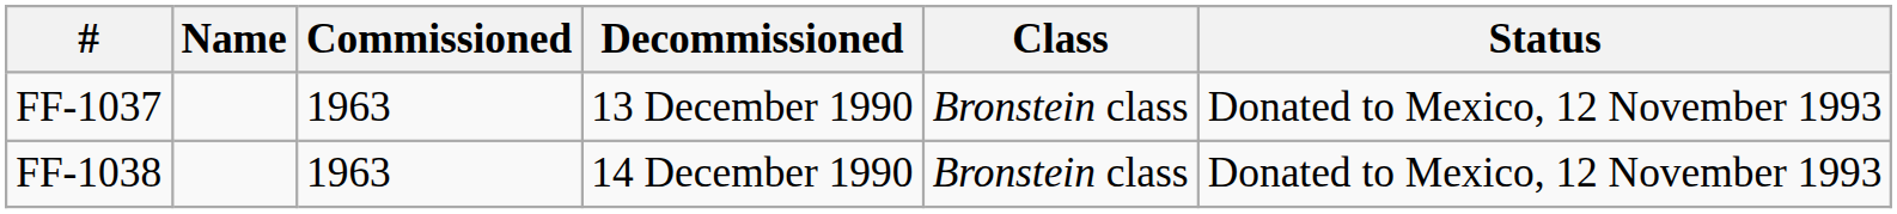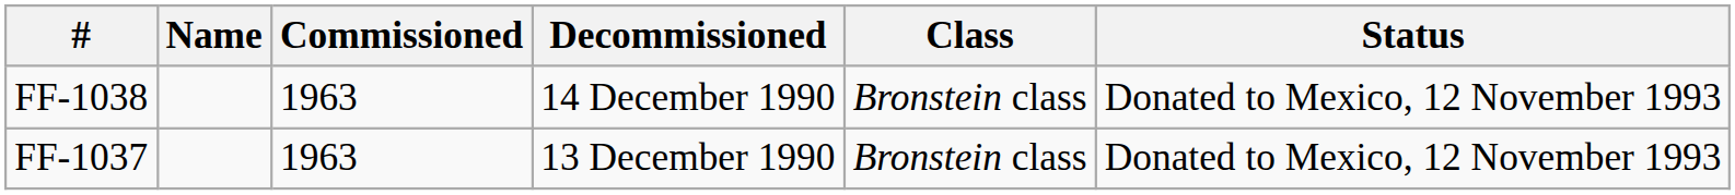rows swapped: FF-1037 <-> FF-1038
